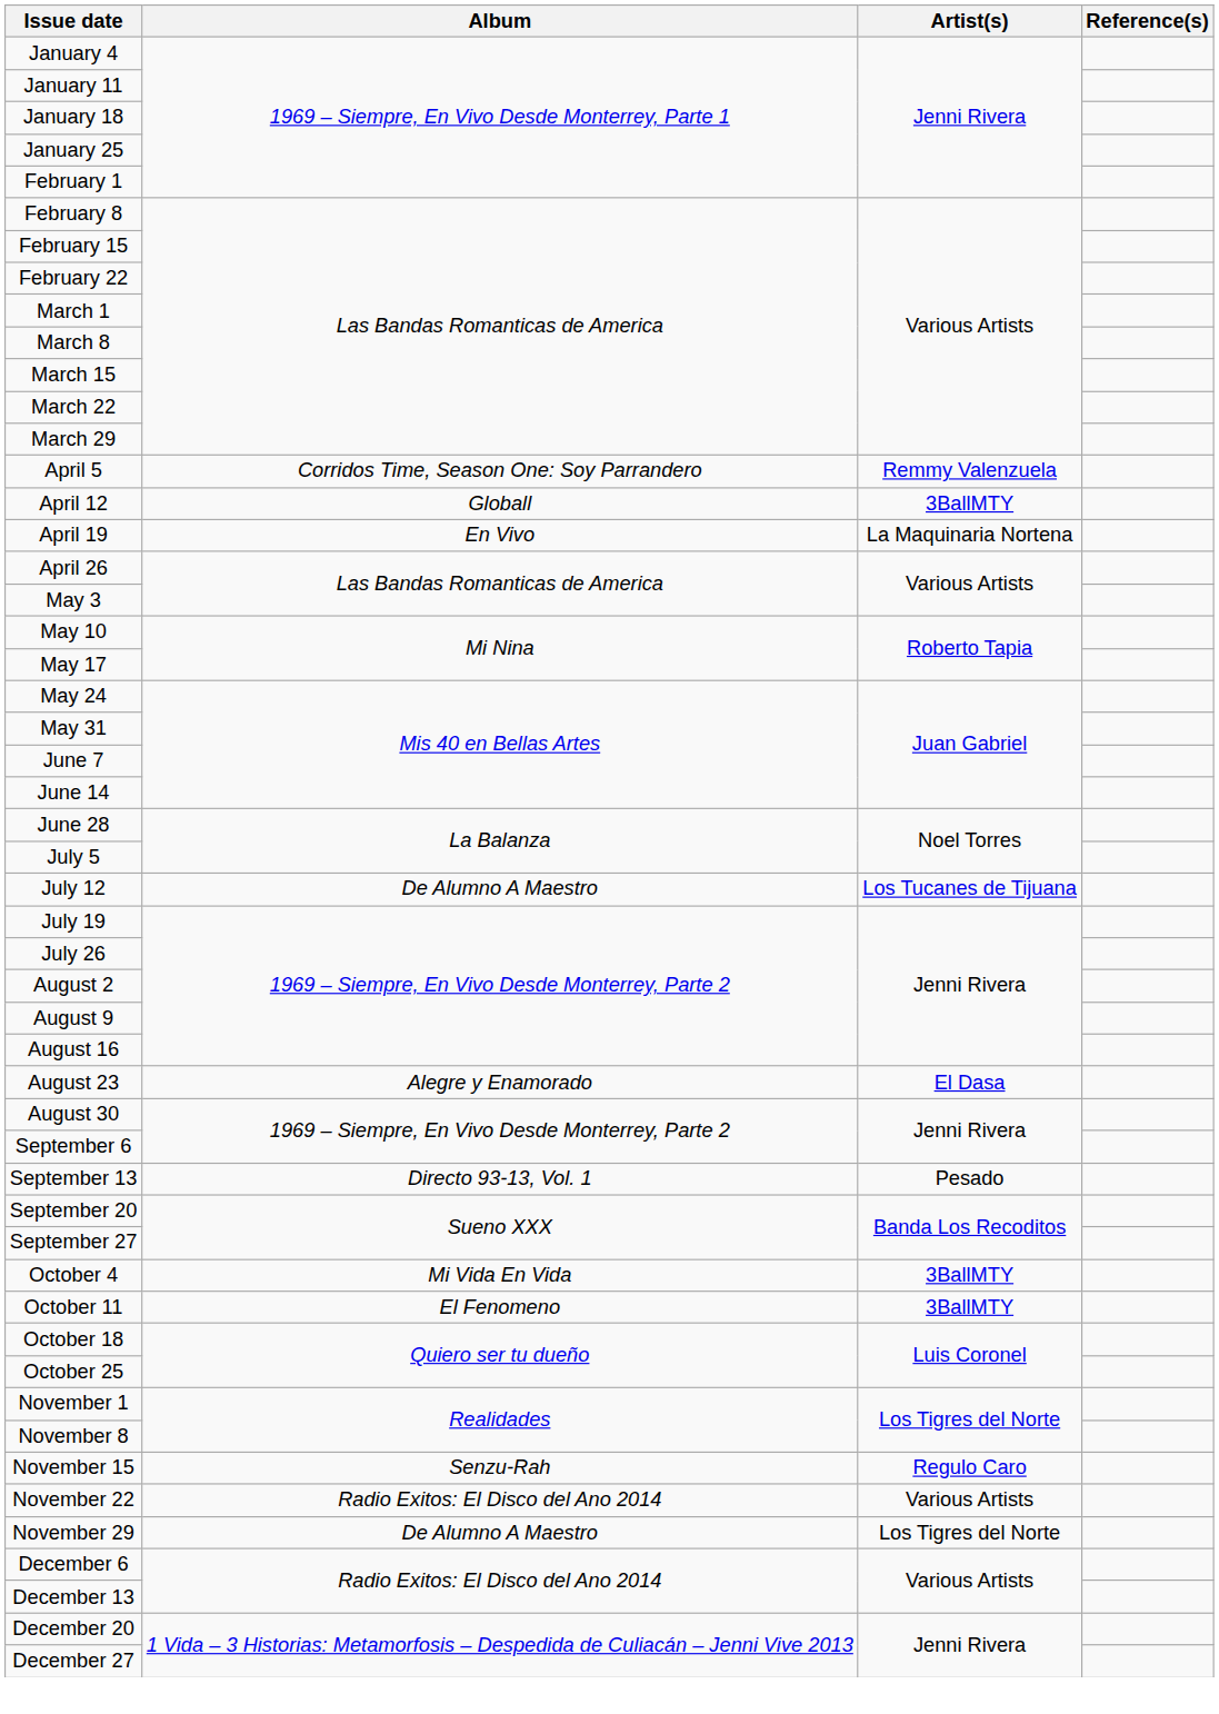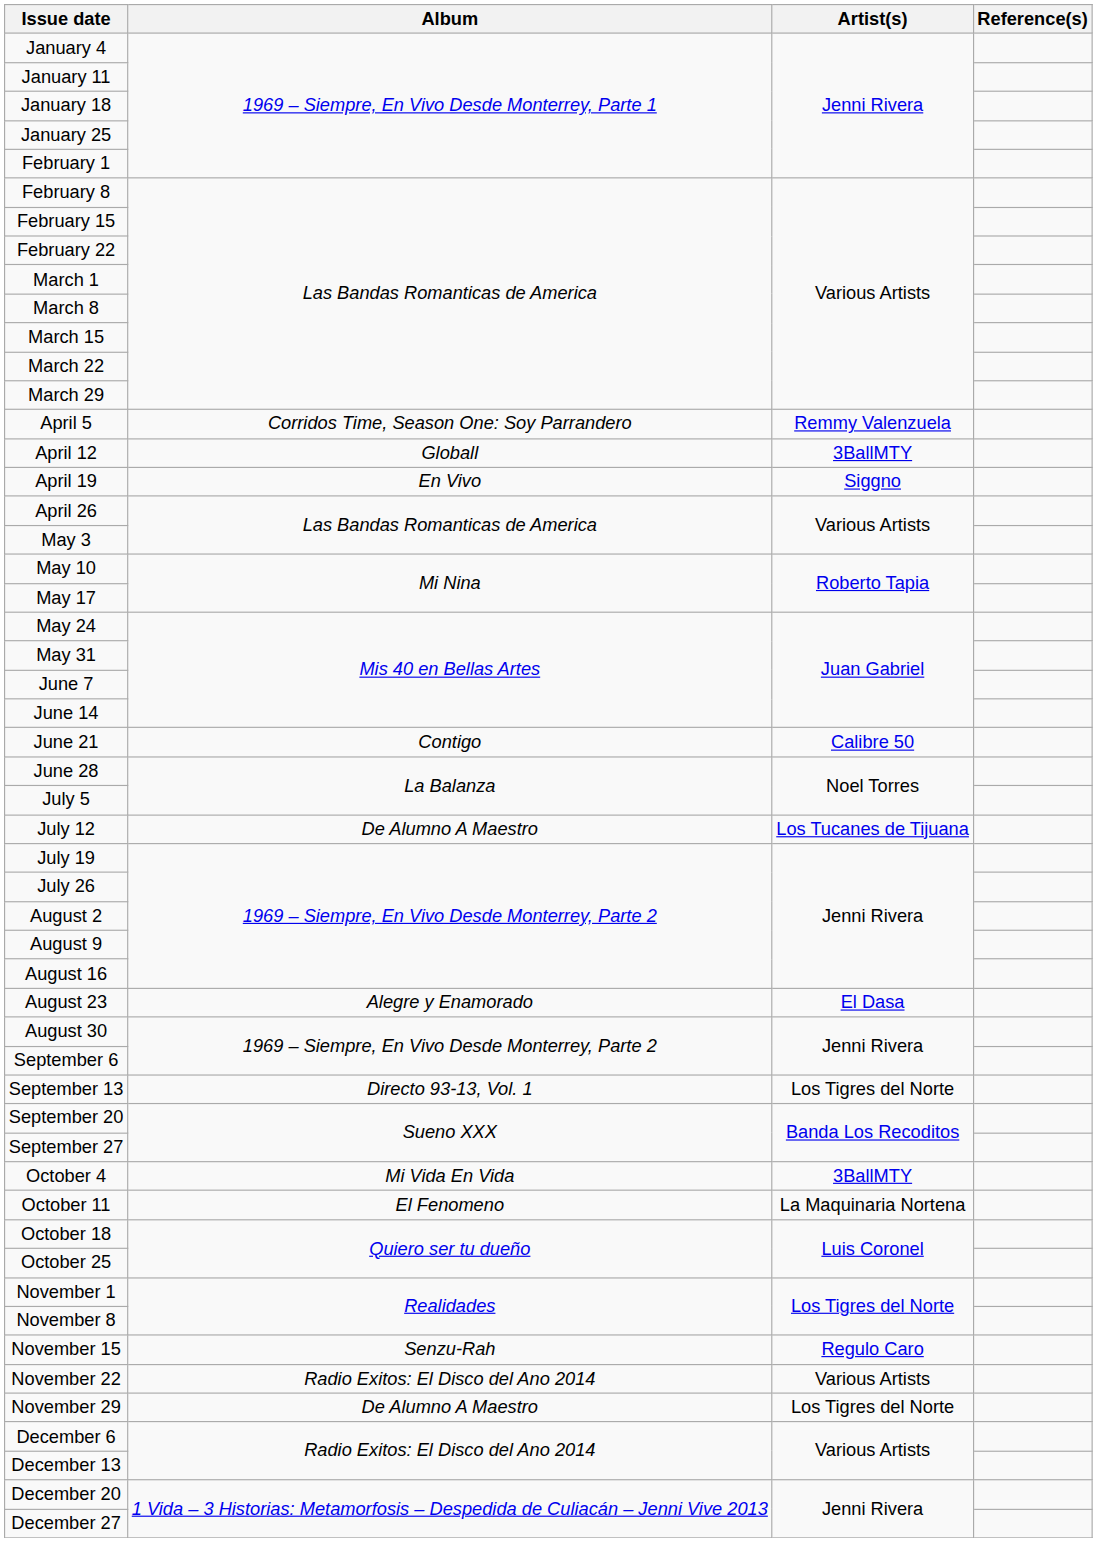April 19 | Artist(s): La Maquinaria Nortena -> Siggno
+ row: June 21 | Contigo | Calibre 50
September 13 | Artist(s): Pesado -> Los Tigres del Norte
October 11 | Artist(s): 3BallMTY -> La Maquinaria Nortena
